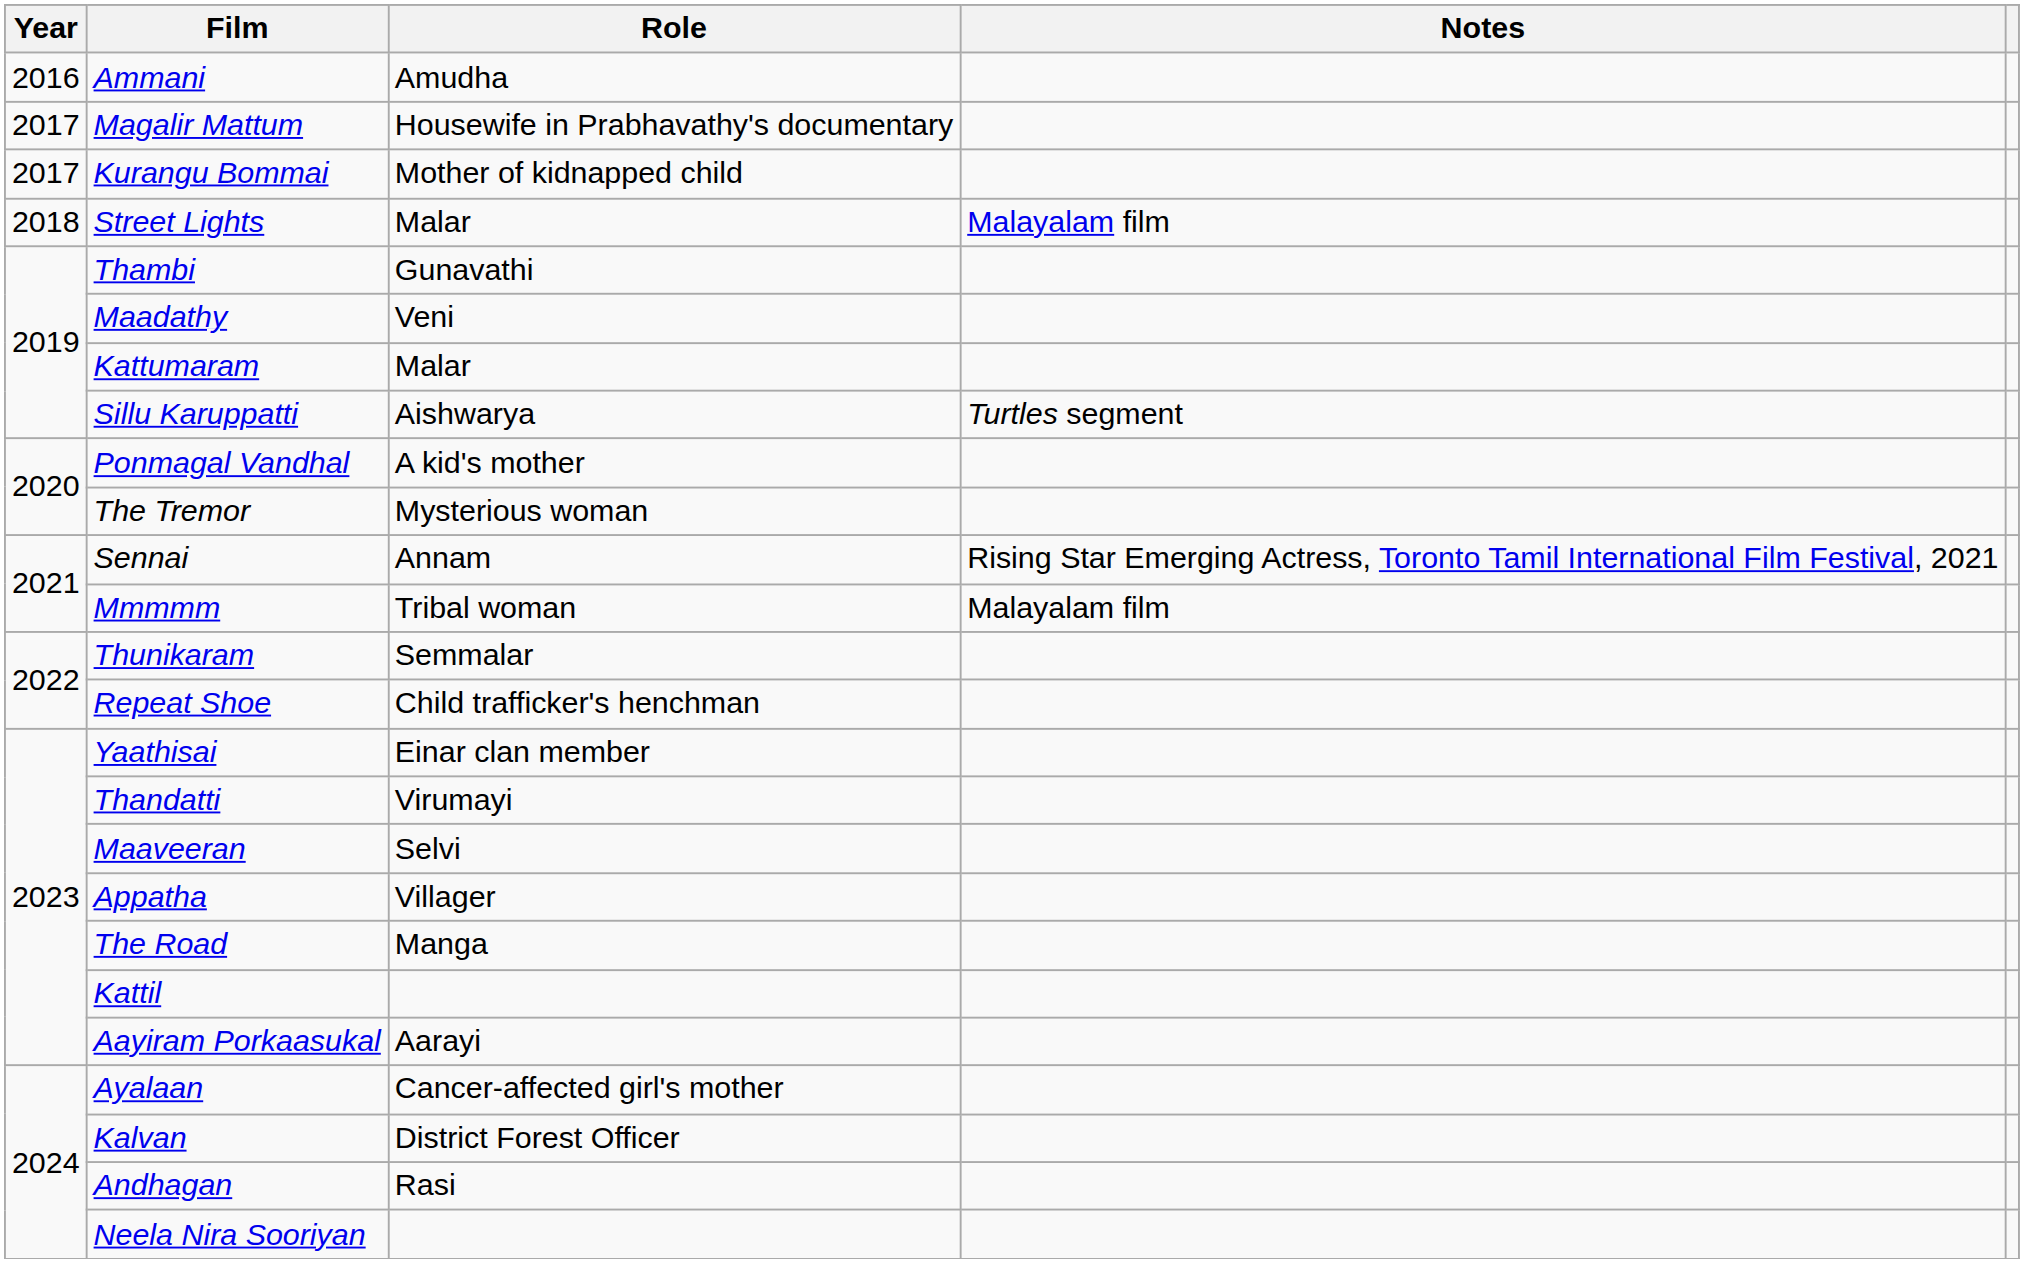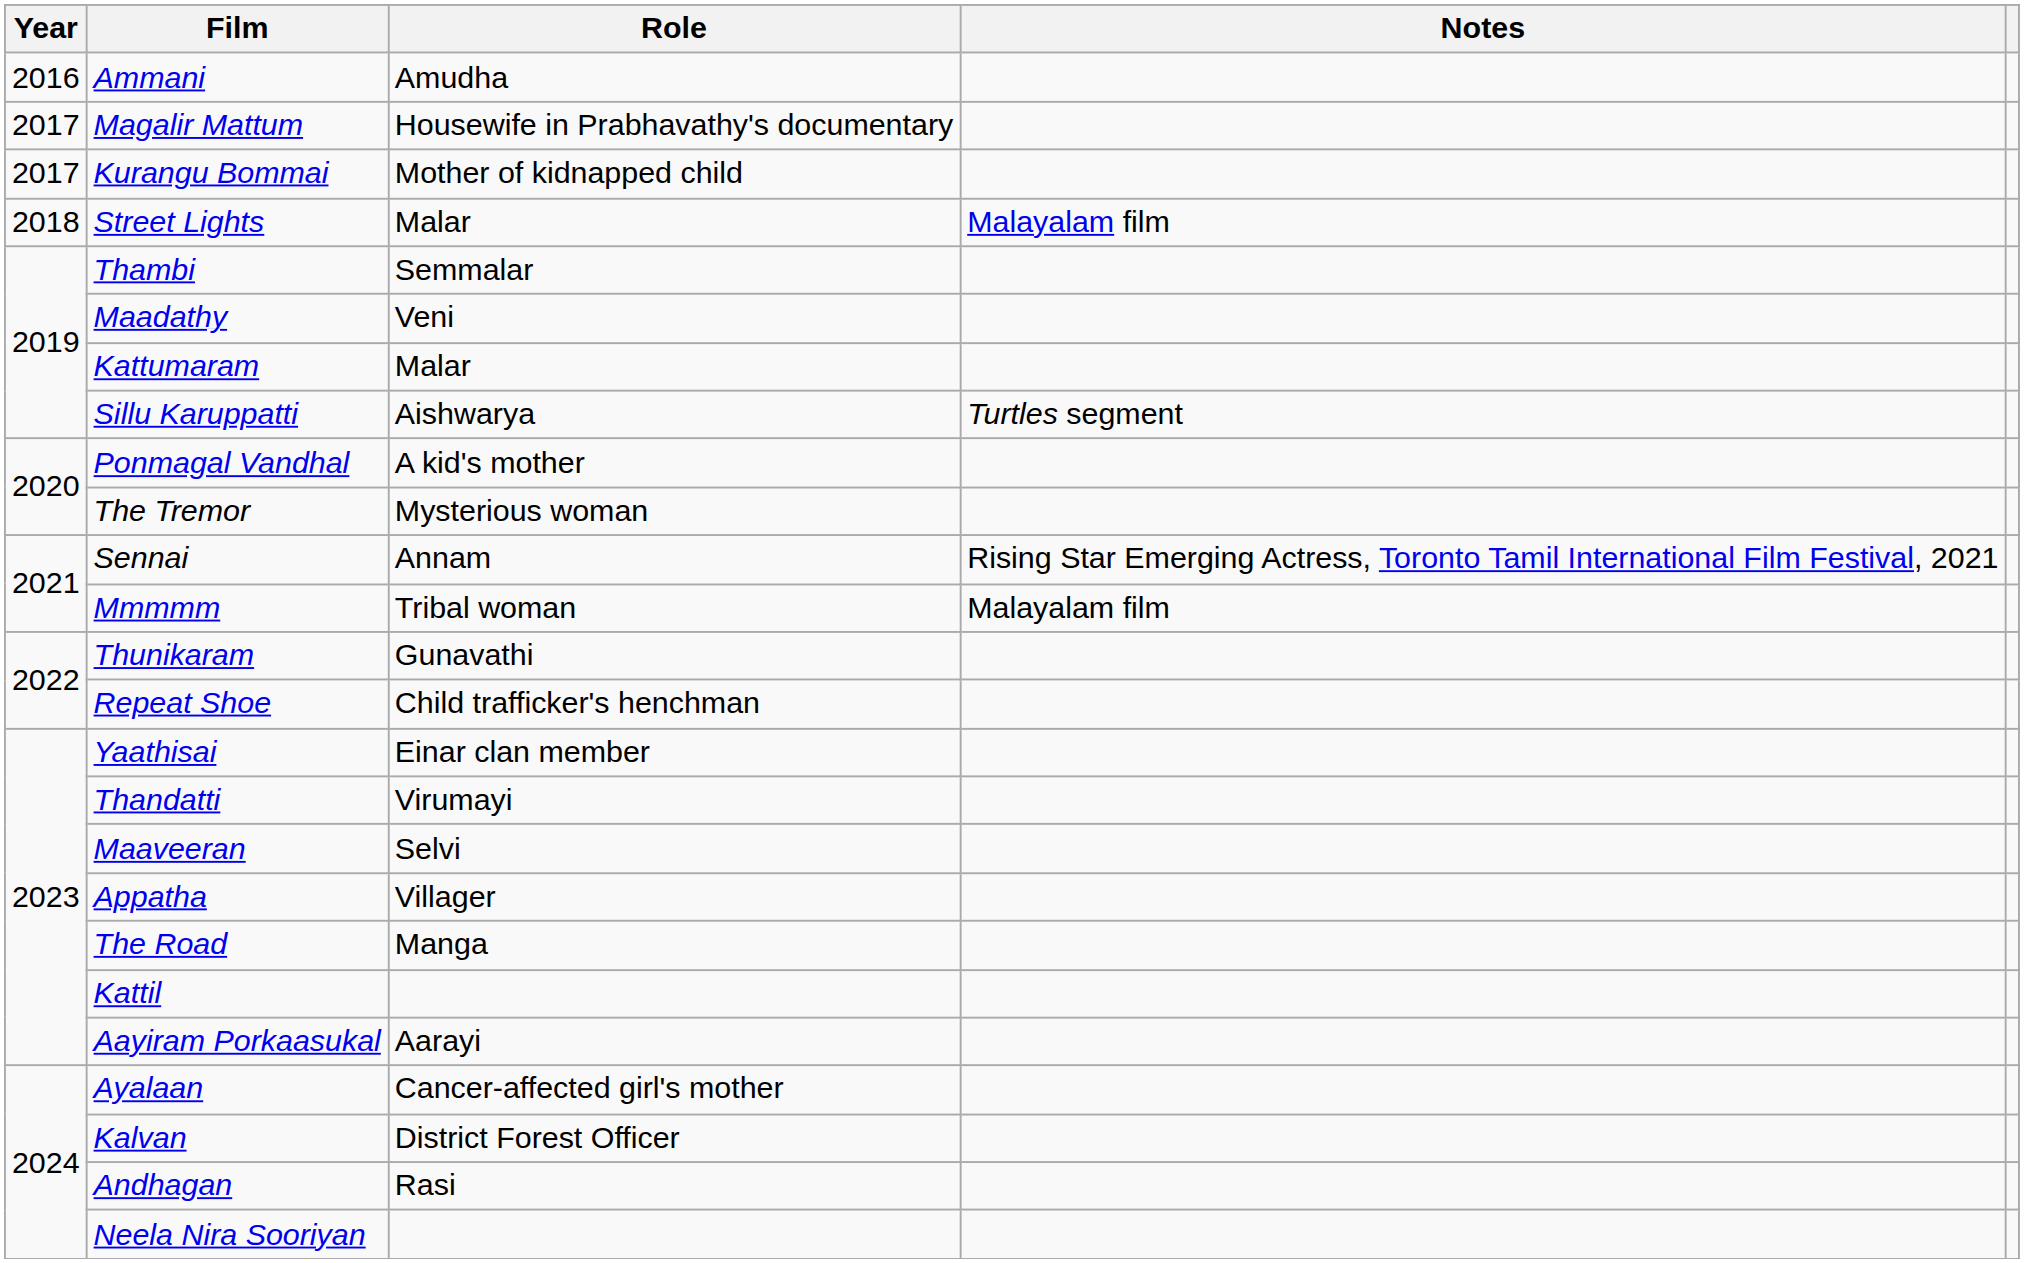Thambi | Role: Gunavathi -> Semmalar
Thunikaram | Role: Semmalar -> Gunavathi
